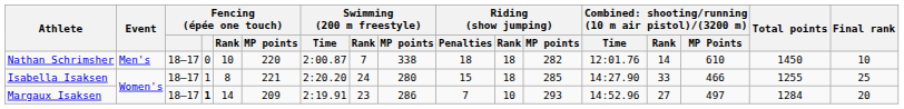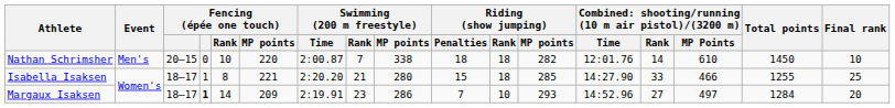Nathan Schrimsher | column 3: 18–17 -> 20–15
Isabella Isaksen | Swimming (200 m freestyle) / Rank: 24 -> 21
